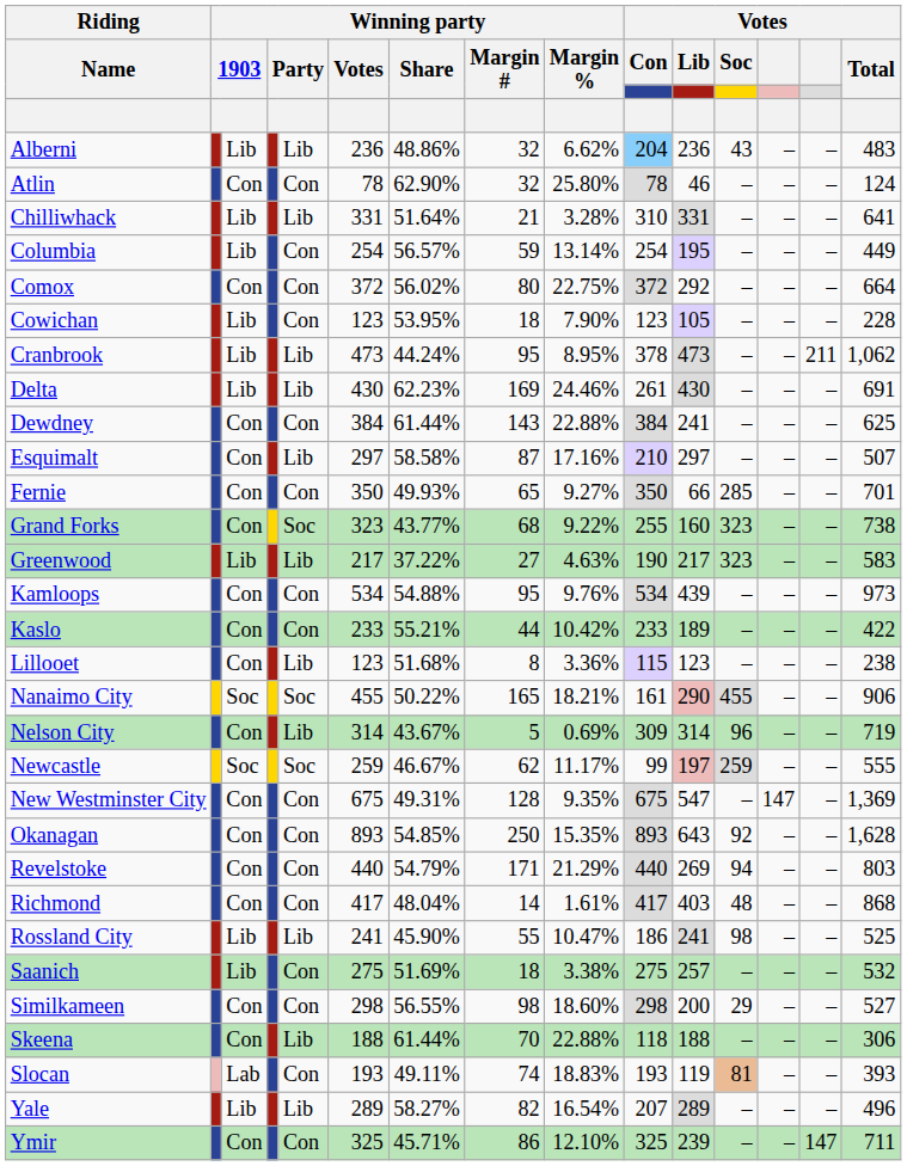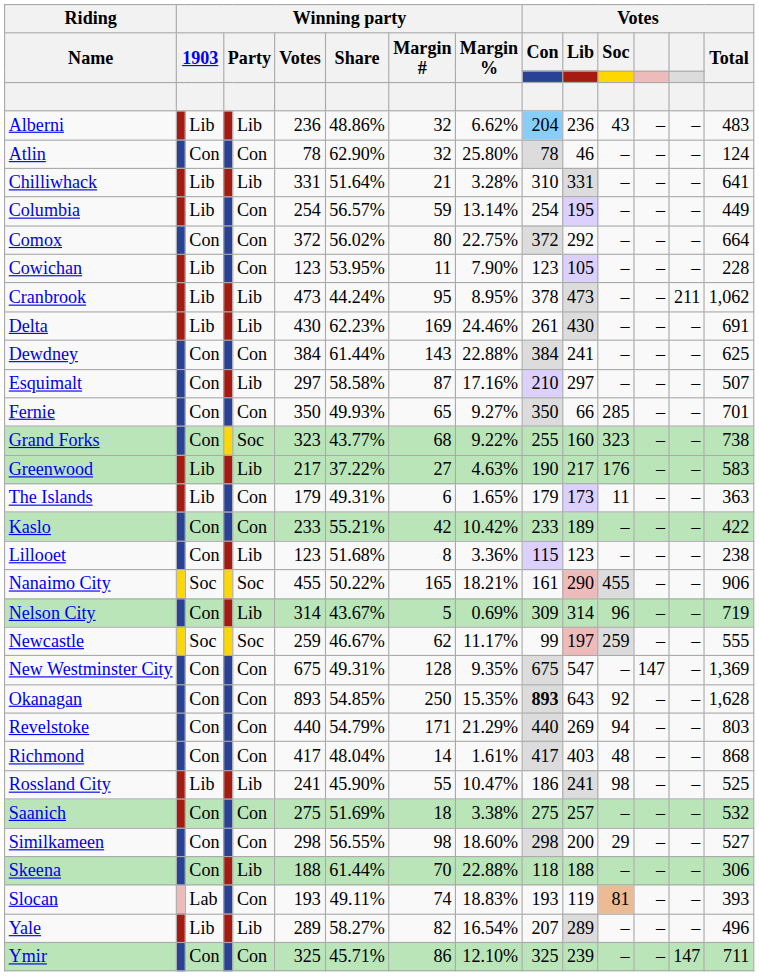Cowichan | Winning party / Margin #: 18 -> 11
Greenwood | Votes / Soc: 323 -> 176
+ row: The Islands | Lib | Con | 179 | 49.31% | 6 | 1.65% | 179 | 173 | 11 | – | – | 363
- row: Kamloops | Con | Con | 534 | 54.88% | 95 | 9.76% | 534 | 439 | – | – | – | 973
Kaslo | Winning party / Margin #: 44 -> 42
Okanagan | Votes / Con: normal -> bold
Saanich | column 3: Lib -> Con
